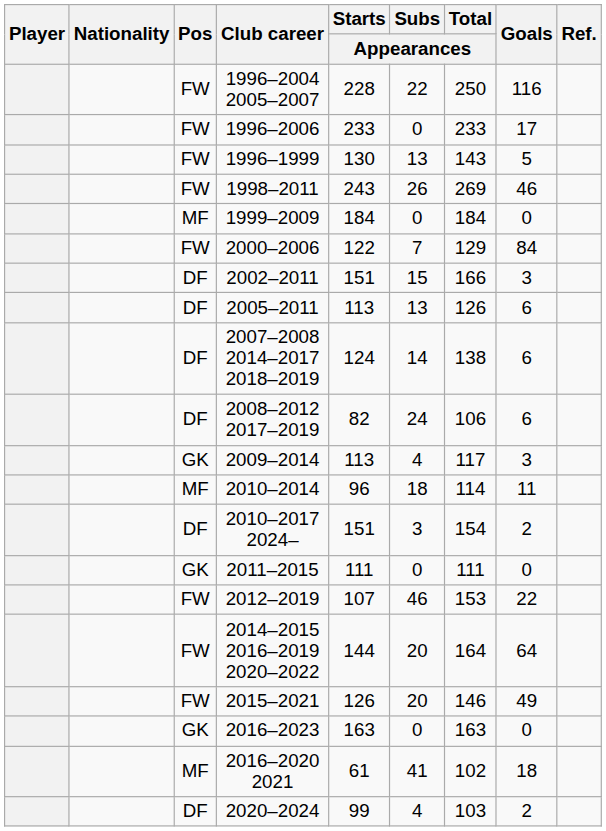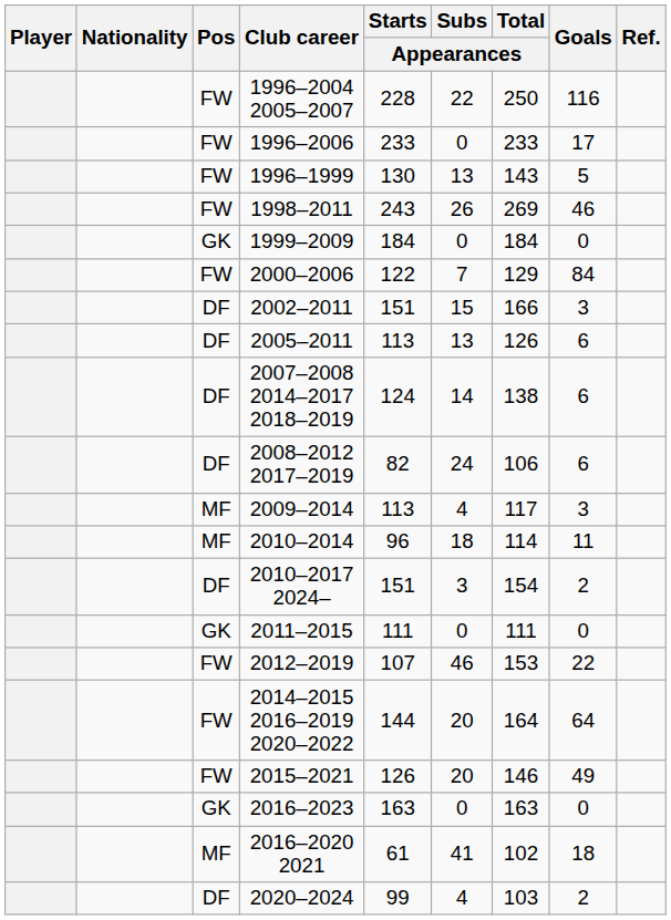1999–2009 | Pos: MF -> GK
2009–2014 | Pos: GK -> MF
